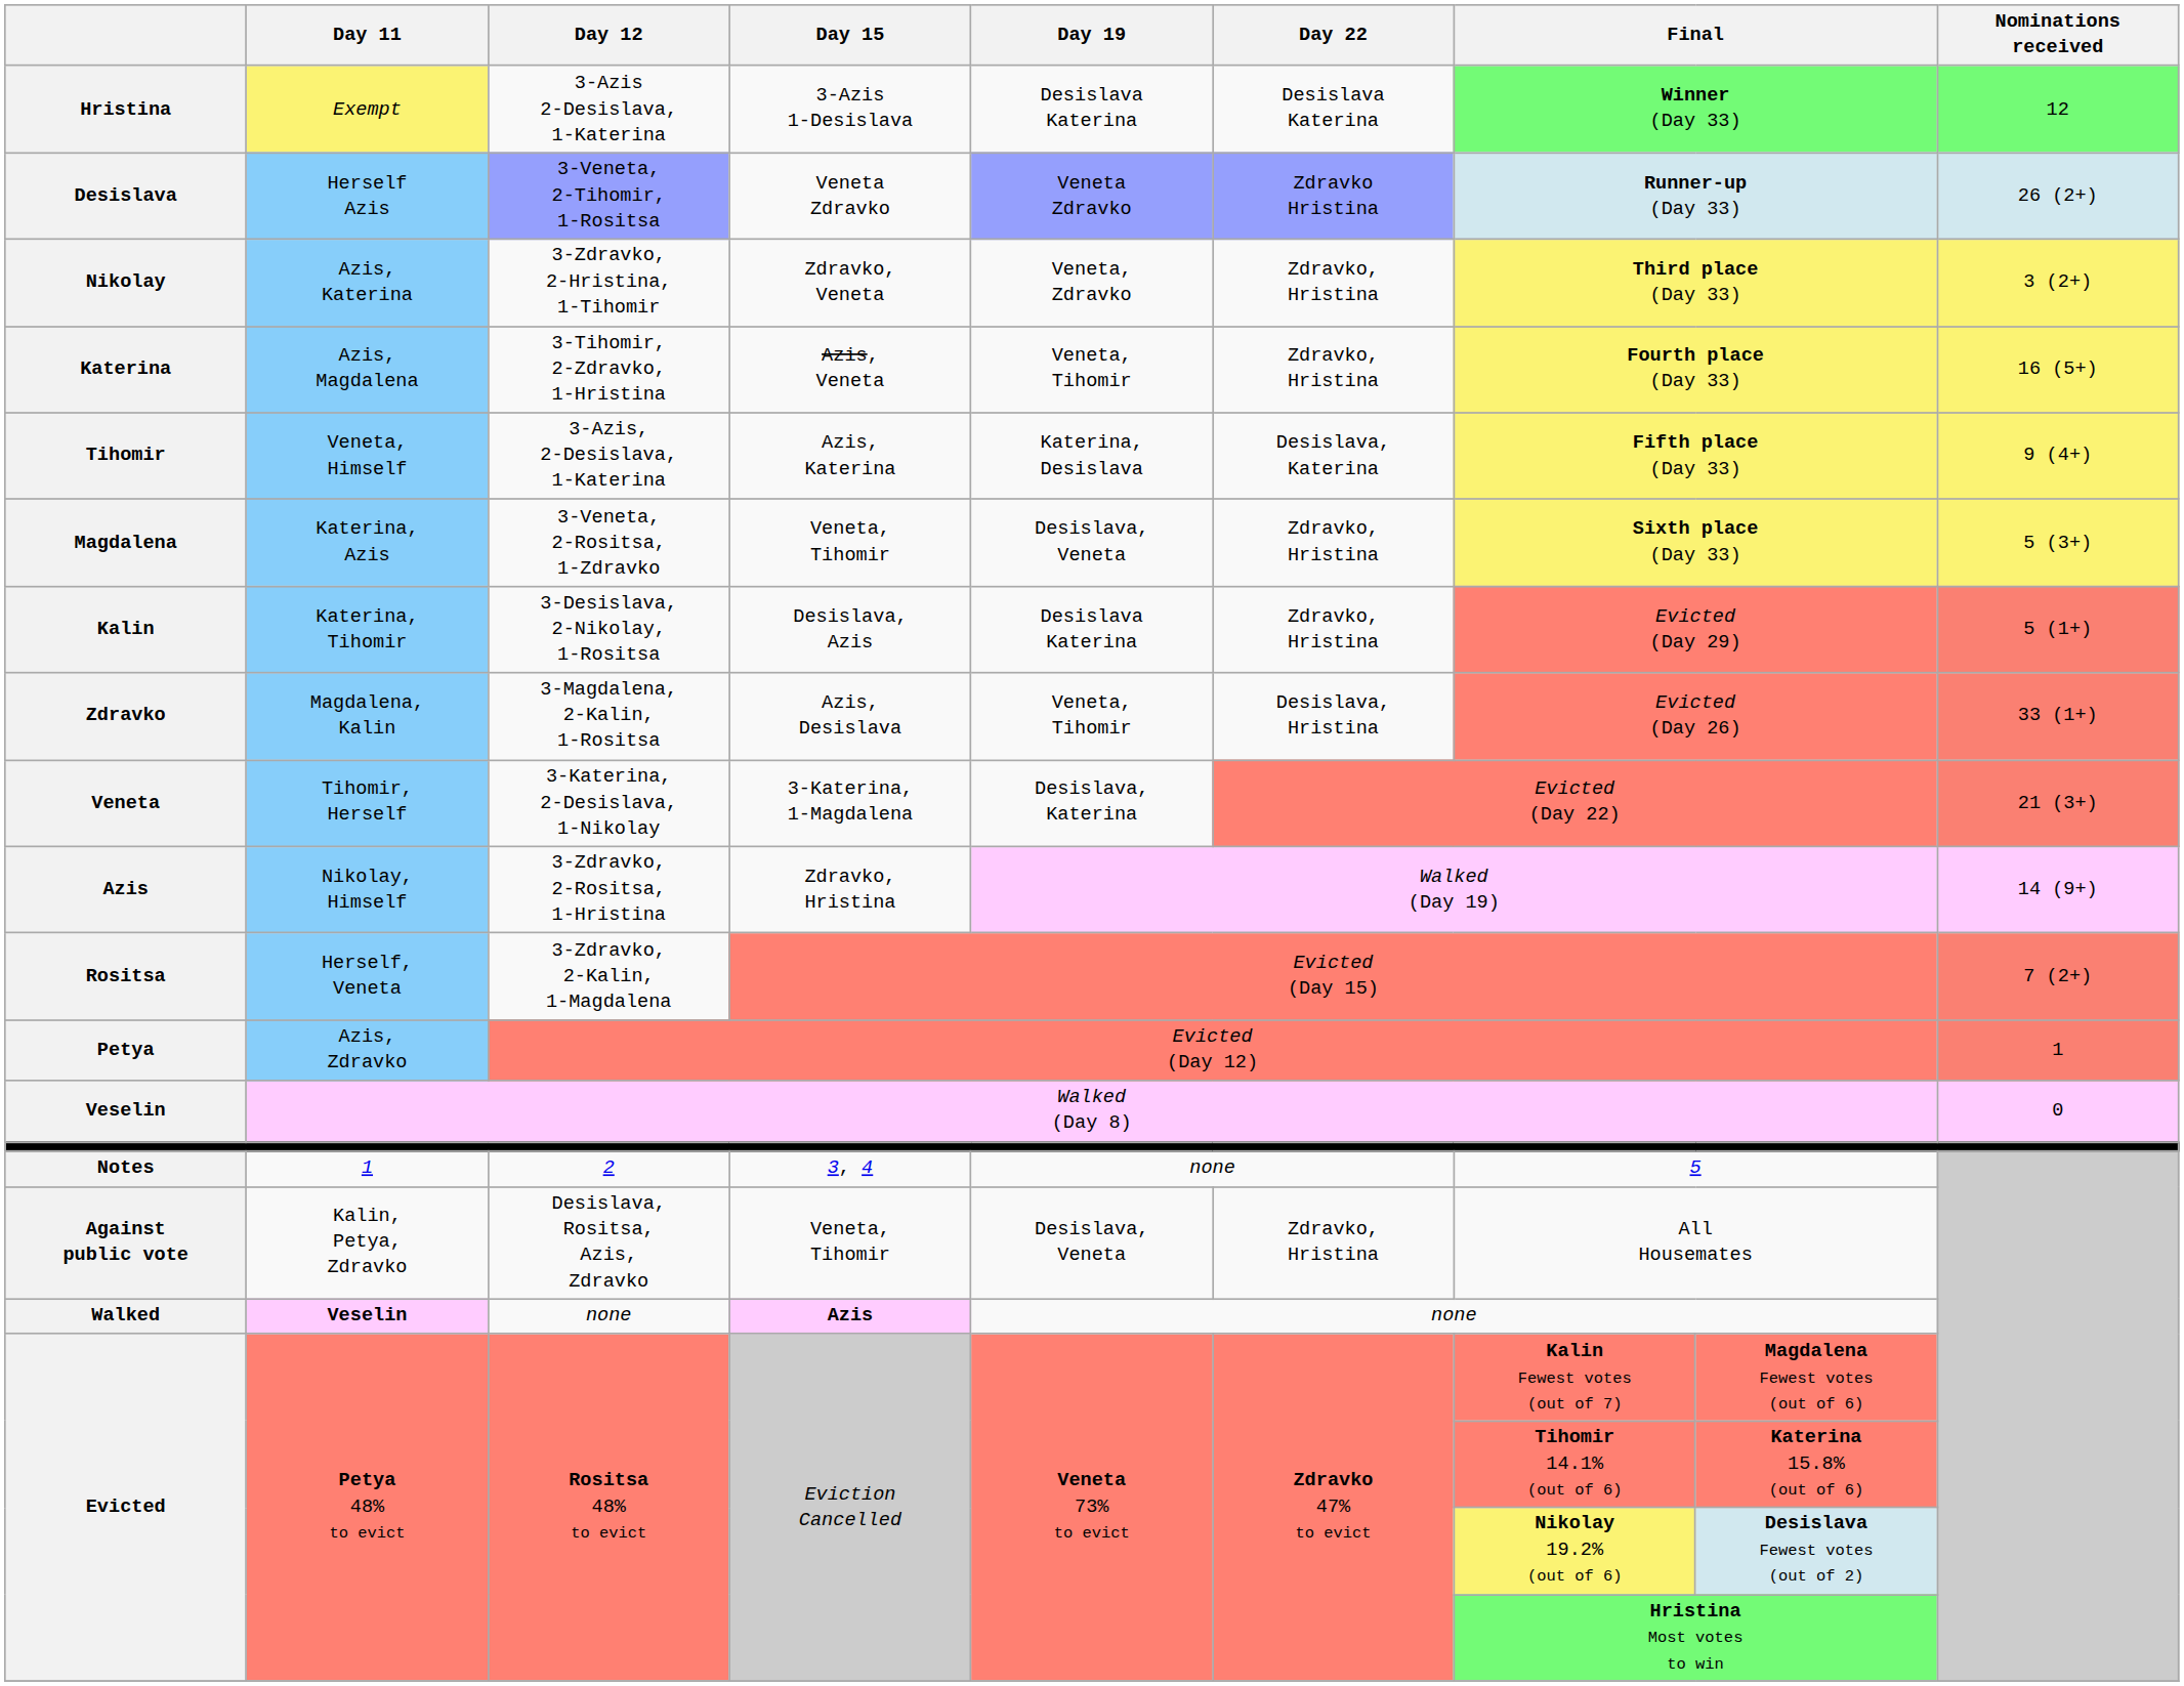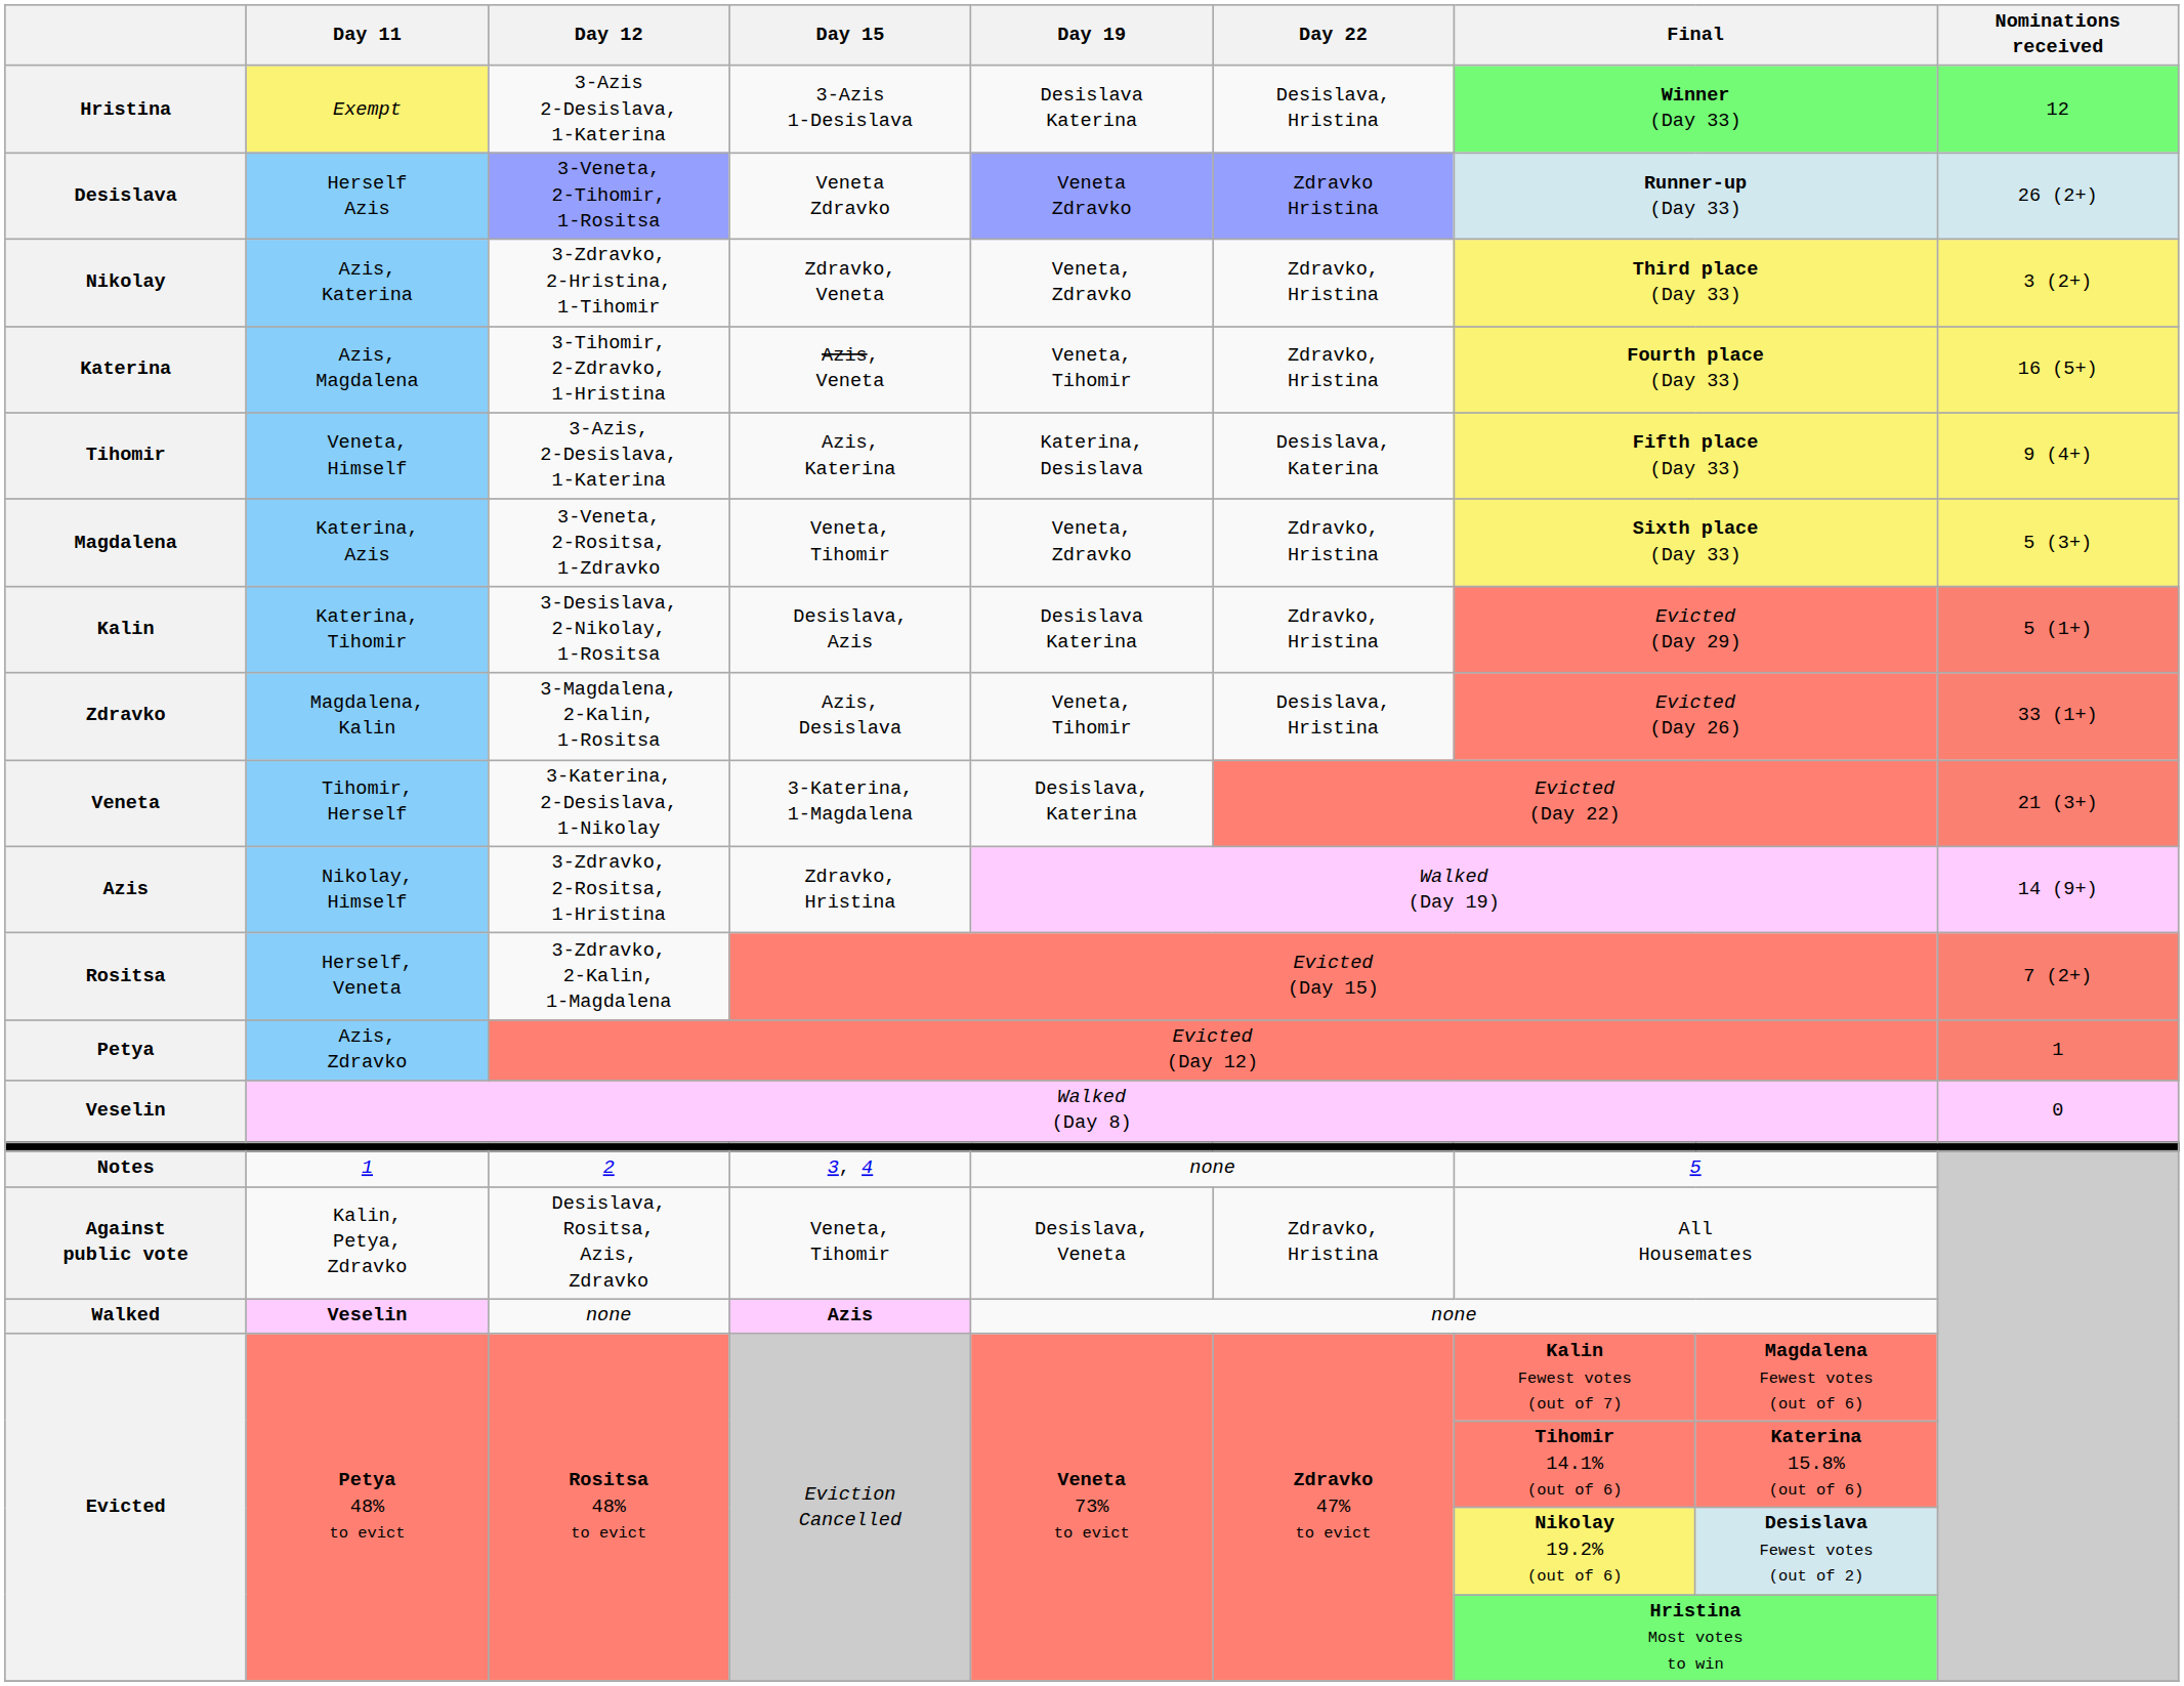Hristina | Day 22: Desislava Katerina -> Desislava, Hristina
Magdalena | Day 19: Desislava, Veneta -> Veneta, Zdravko
